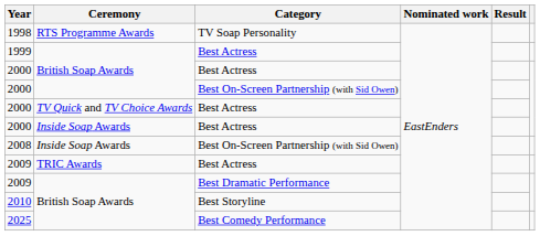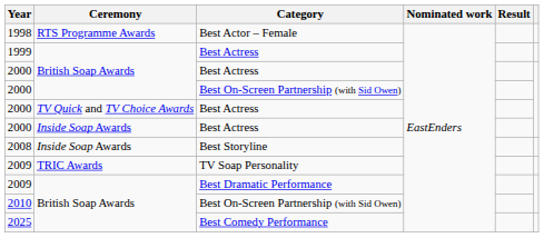1998 | Category: TV Soap Personality -> Best Actor – Female
2008 | Category: Best On-Screen Partnership (with Sid Owen) -> Best Storyline
2009 / TRIC Awards | Category: Best Actress -> TV Soap Personality
2010 | Category: Best Storyline -> Best On-Screen Partnership (with Sid Owen)
